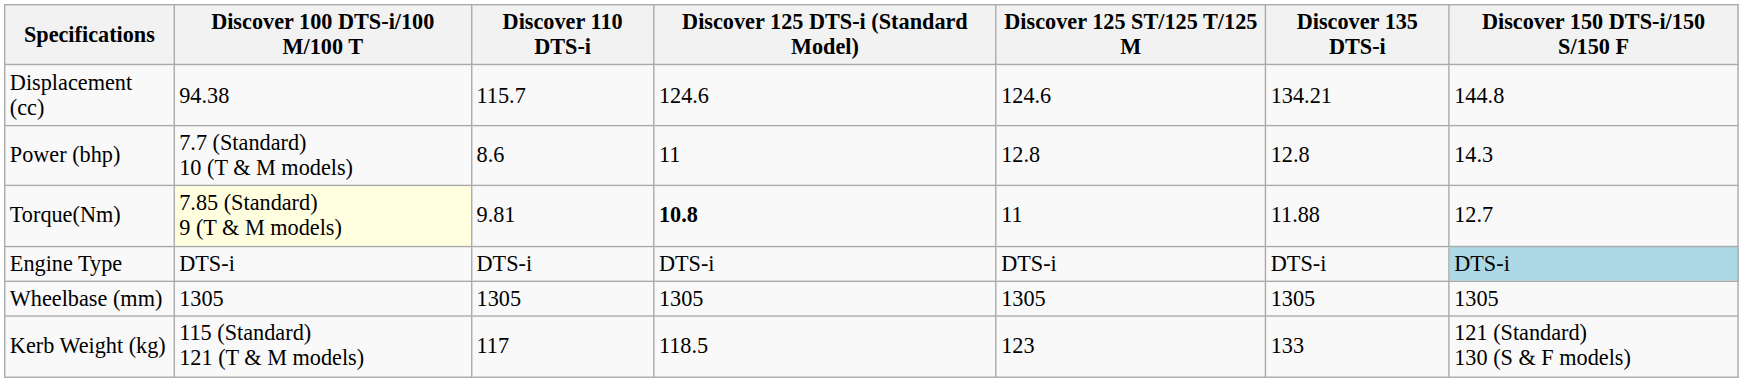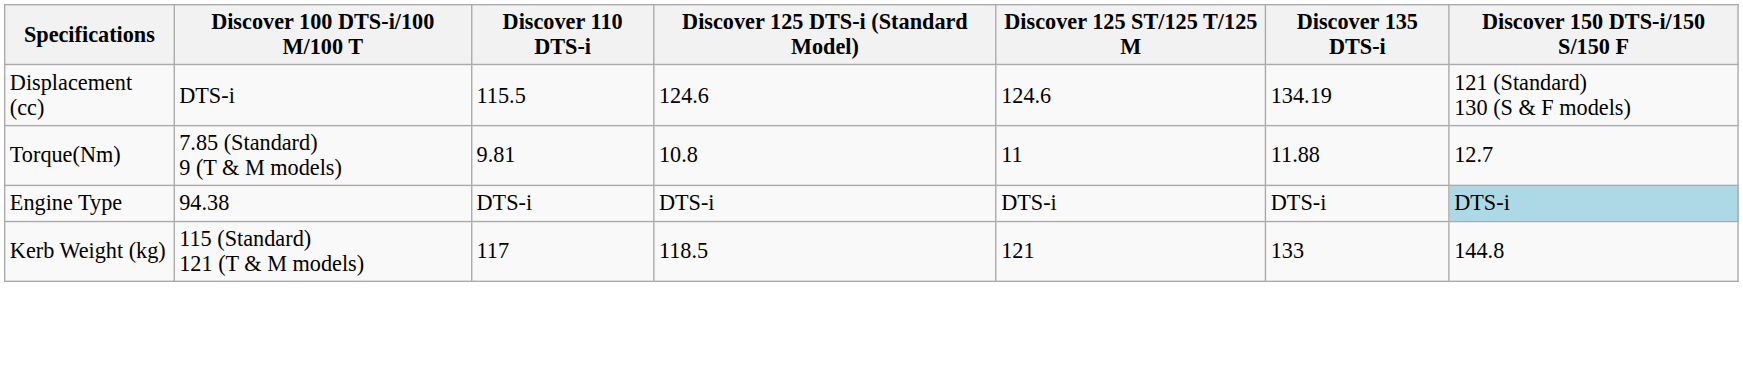Displacement (cc) | Discover 100 DTS-i/100 M/100 T: 94.38 -> DTS-i
Displacement (cc) | Discover 110 DTS-i: 115.7 -> 115.5
Displacement (cc) | Discover 135 DTS-i: 134.21 -> 134.19
Displacement (cc) | Discover 150 DTS-i/150 S/150 F: 144.8 -> 121 (Standard) 130 (S & F models)
- row: Power (bhp) | 7.7 (Standard) 10 (T & M models) | 8.6 | 11 | 12.8 | 12.8 | 14.3
Torque(Nm) | Discover 100 DTS-i/100 M/100 T: lightyellow background -> no background
Torque(Nm) | Discover 125 DTS-i (Standard Model): bold -> normal
Engine Type | Discover 100 DTS-i/100 M/100 T: DTS-i -> 94.38
- row: Wheelbase (mm) | 1305 | 1305 | 1305 | 1305 | 1305 | 1305
Kerb Weight (kg) | Discover 125 ST/125 T/125 M: 123 -> 121
Kerb Weight (kg) | Discover 150 DTS-i/150 S/150 F: 121 (Standard) 130 (S & F models) -> 144.8
